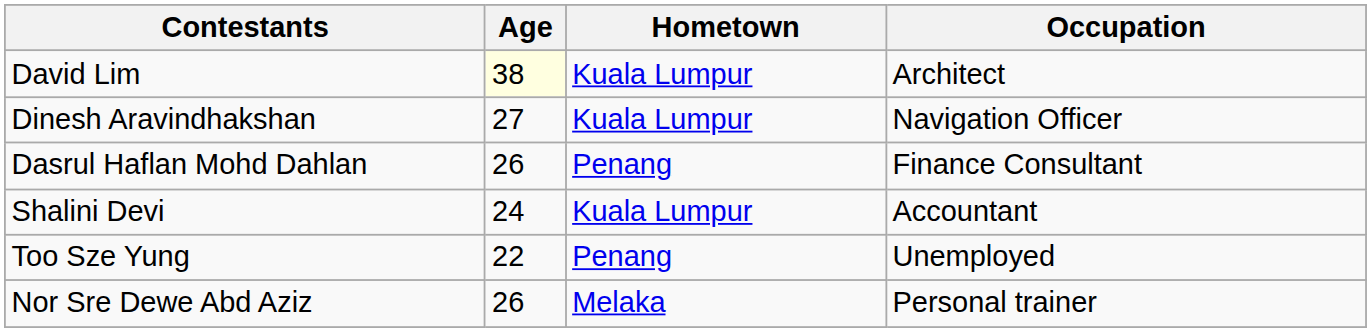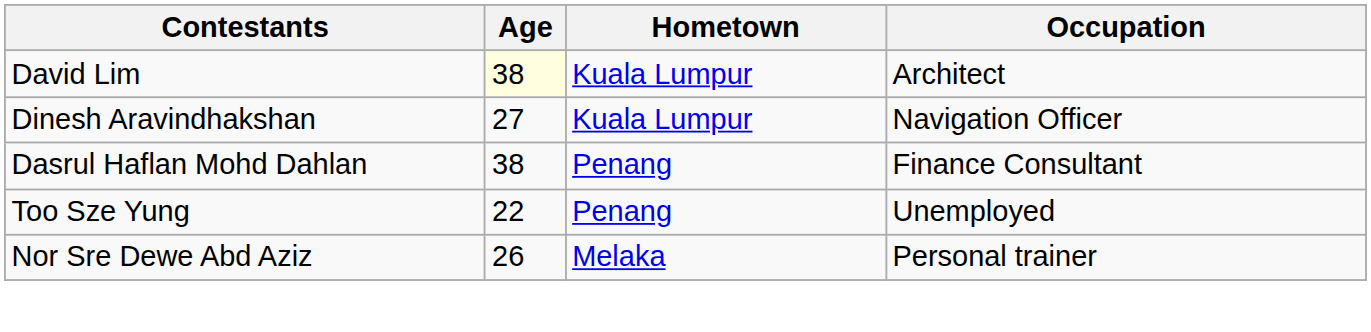Dasrul Haflan Mohd Dahlan | Age: 26 -> 38
- row: Shalini Devi | 24 | Kuala Lumpur | Accountant
